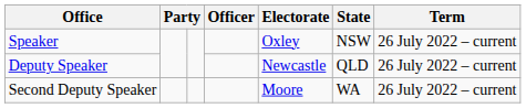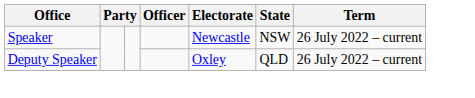Speaker | Electorate: Oxley -> Newcastle
Deputy Speaker | Electorate: Newcastle -> Oxley
- row: Second Deputy Speaker | Moore | WA | 26 July 2022 – current
